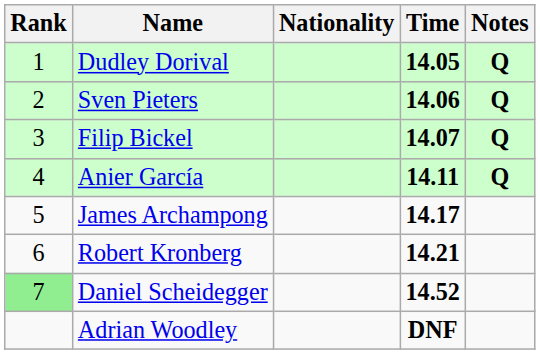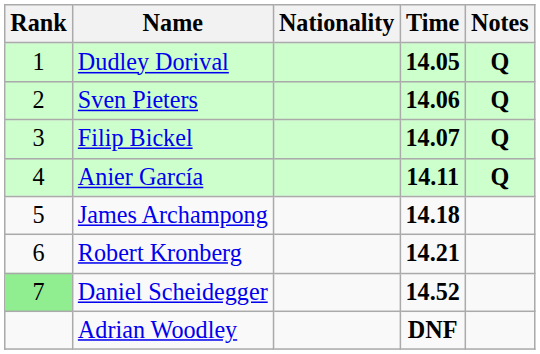James Archampong | Time: 14.17 -> 14.18
